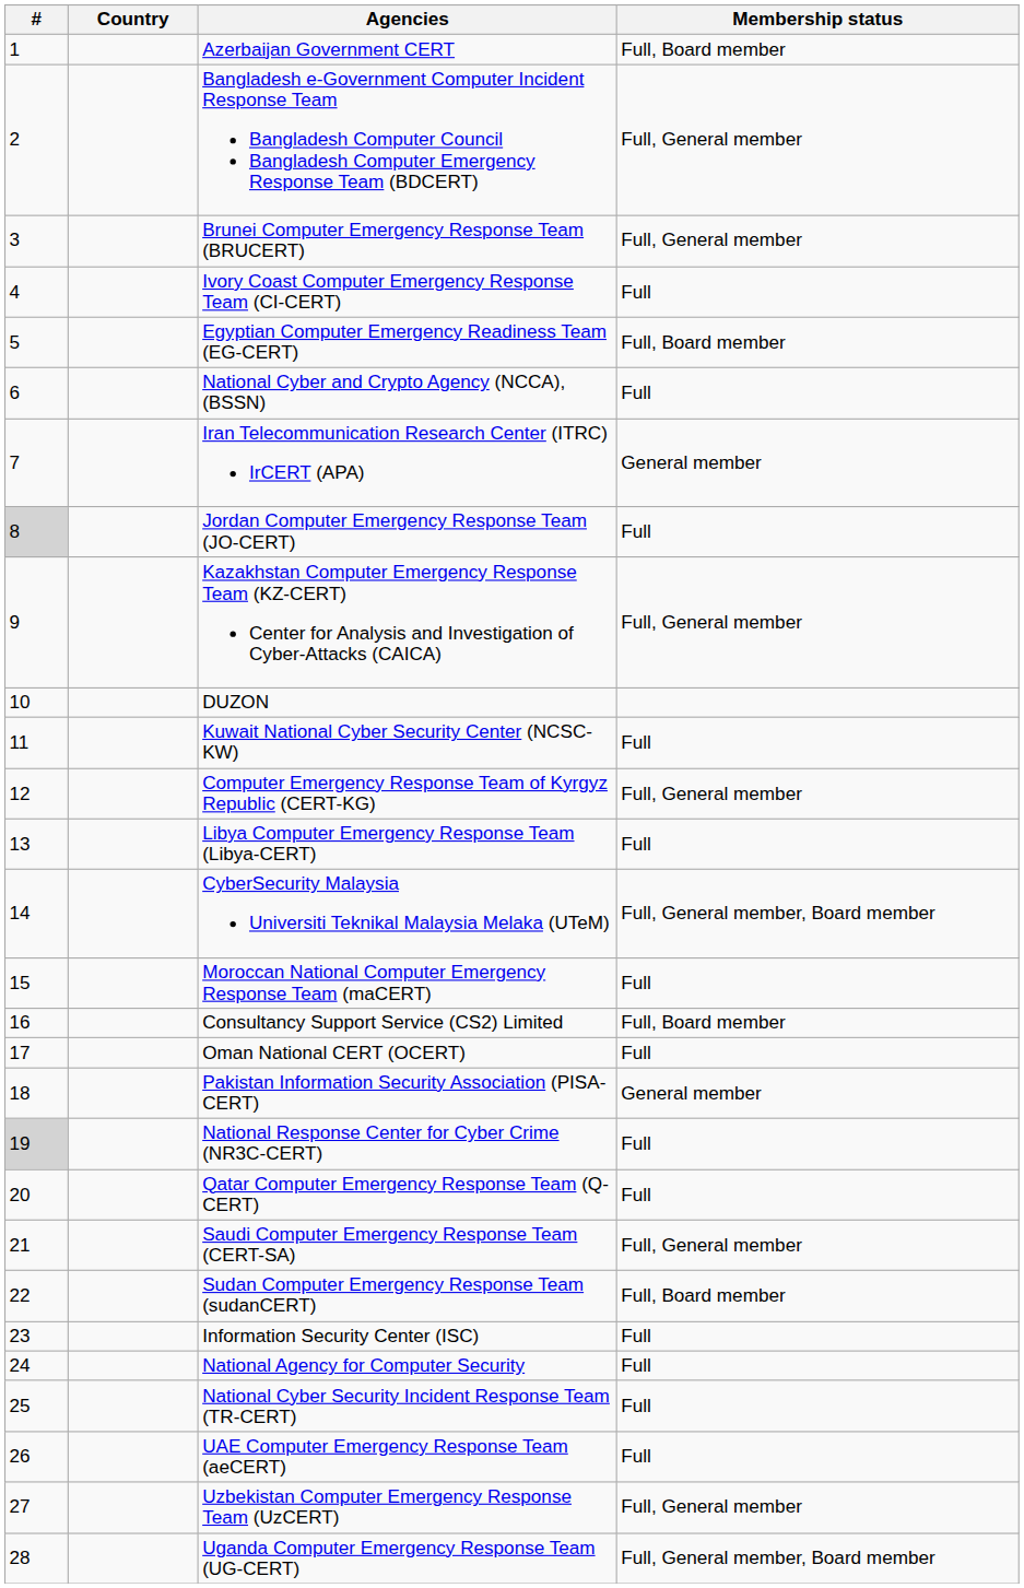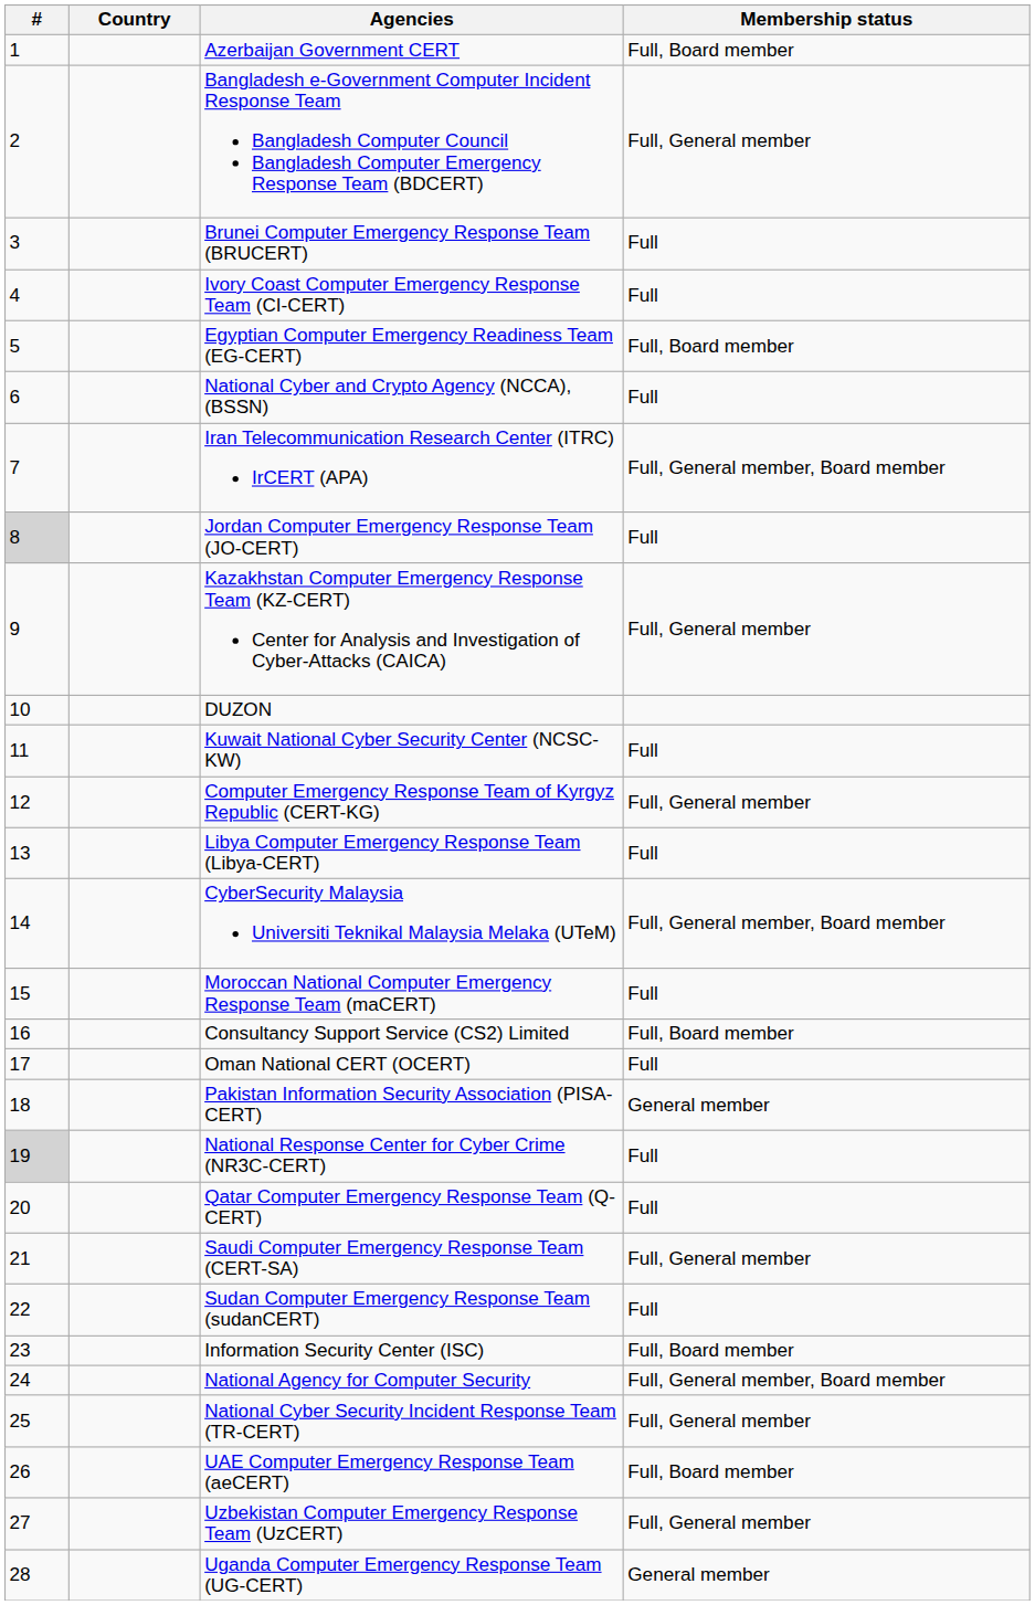Brunei Computer Emergency Response Team (BRUCERT) | Membership status: Full, General member -> Full
Iran Telecommunication Research Center (ITRC) IrCERT (APA) | Membership status: General member -> Full, General member, Board member
Sudan Computer Emergency Response Team (sudanCERT) | Membership status: Full, Board member -> Full
Information Security Center (ISC) | Membership status: Full -> Full, Board member
National Agency for Computer Security | Membership status: Full -> Full, General member, Board member
National Cyber Security Incident Response Team (TR-CERT) | Membership status: Full -> Full, General member
UAE Computer Emergency Response Team (aeCERT) | Membership status: Full -> Full, Board member
Uganda Computer Emergency Response Team (UG-CERT) | Membership status: Full, General member, Board member -> General member
